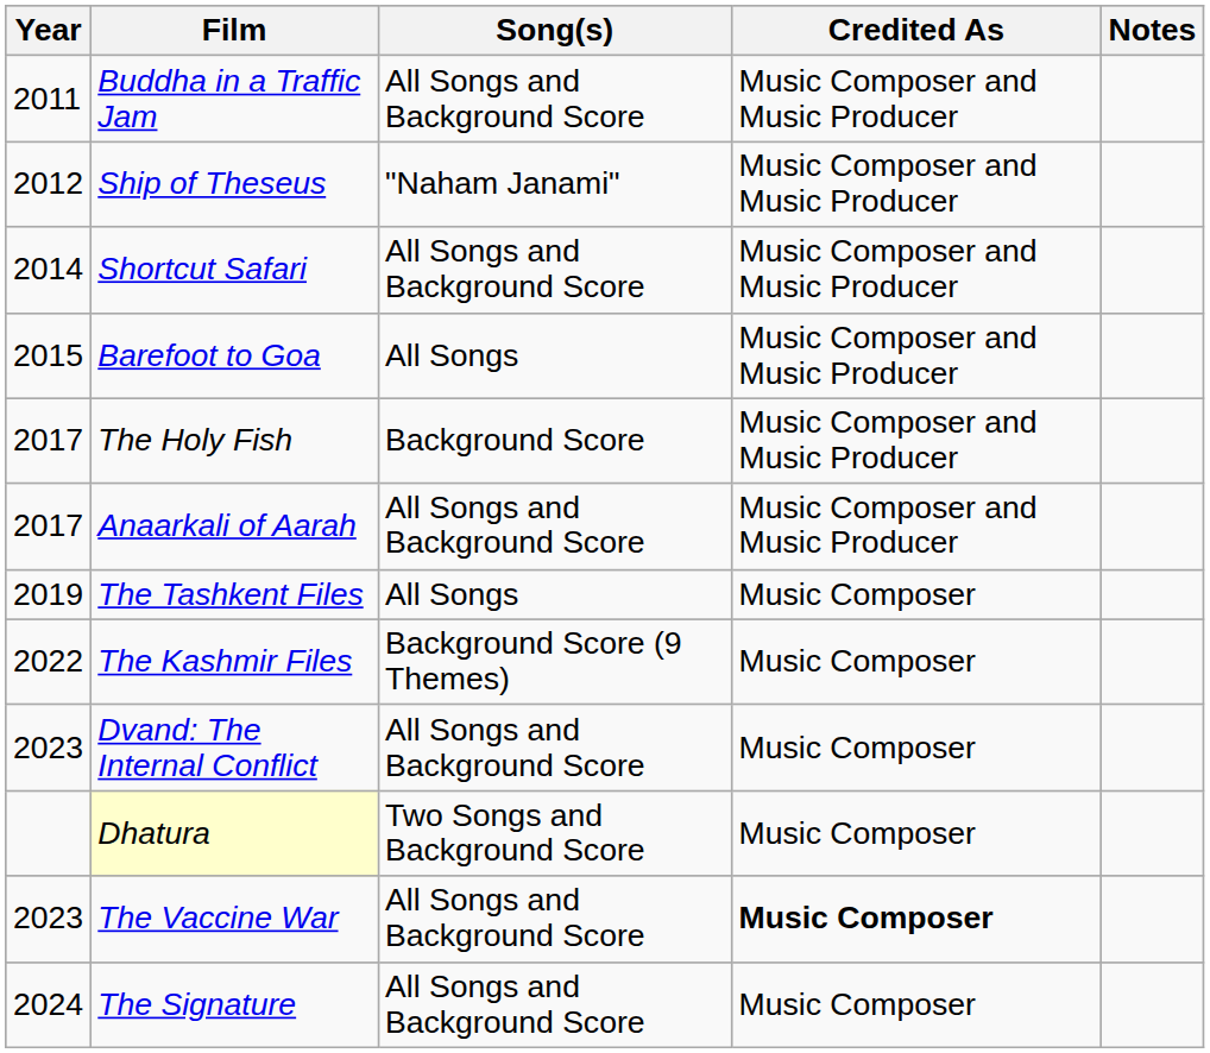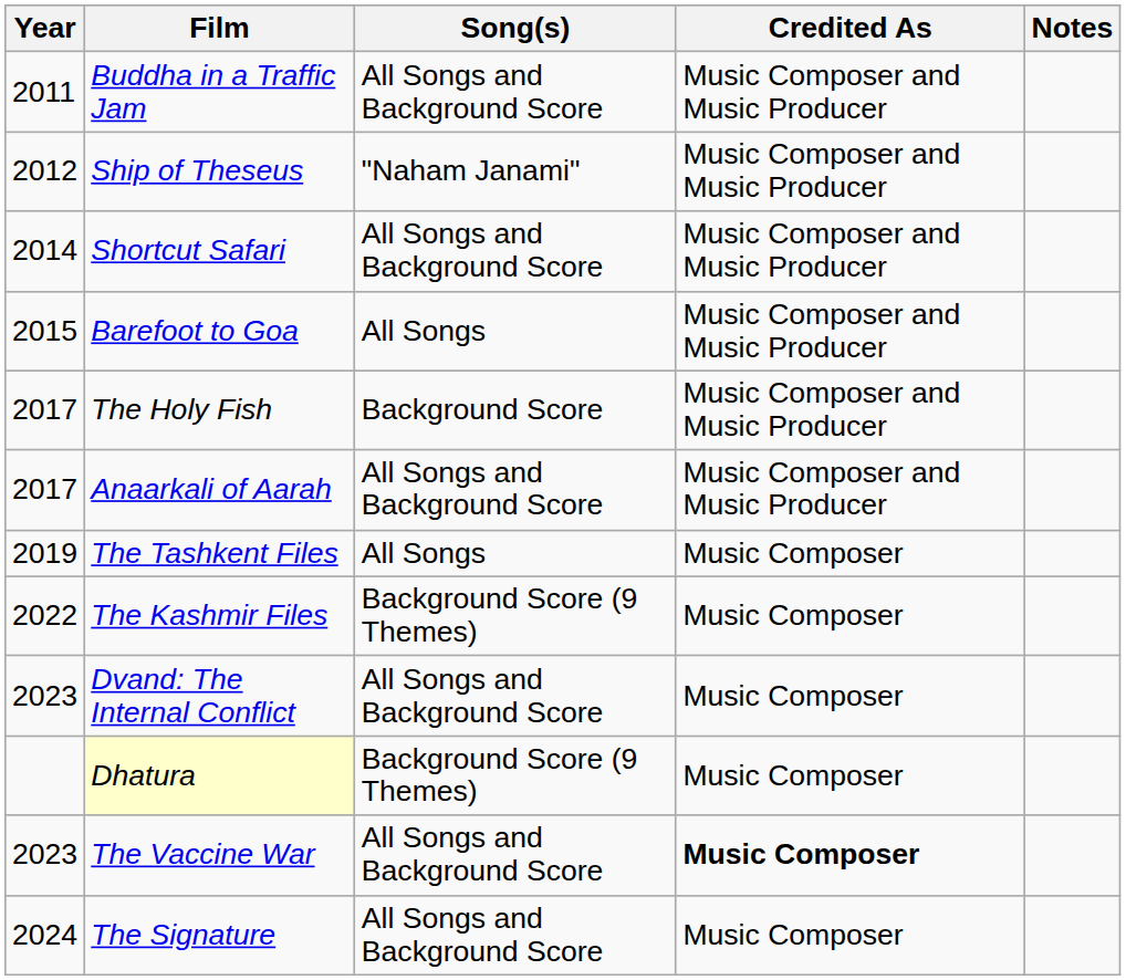Dhatura | Song(s): Two Songs and Background Score -> Background Score (9 Themes)
